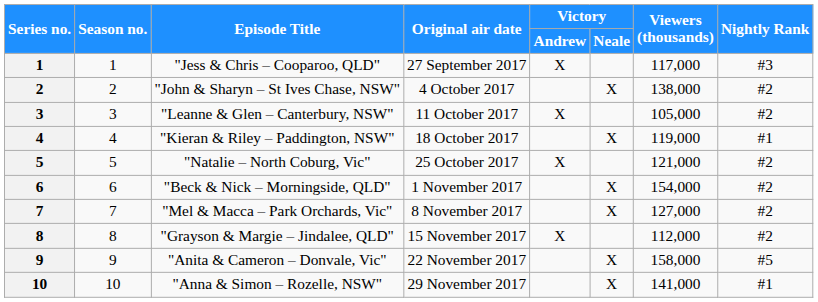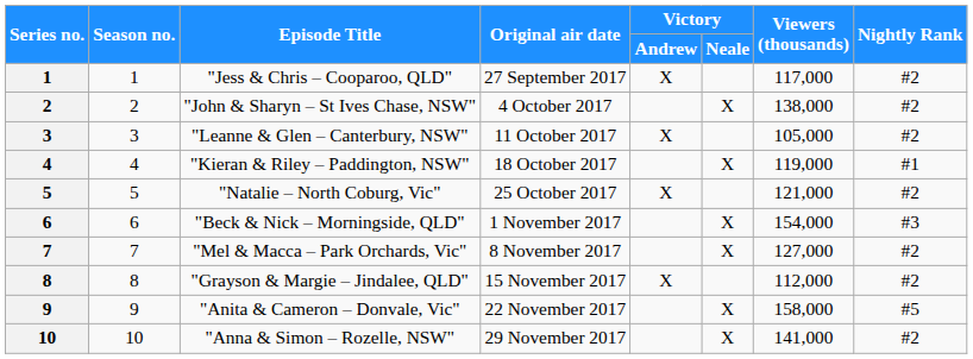"Jess & Chris – Cooparoo, QLD" | Nightly Rank: #3 -> #2
"Beck & Nick – Morningside, QLD" | Nightly Rank: #2 -> #3
"Anna & Simon – Rozelle, NSW" | Nightly Rank: #1 -> #2
